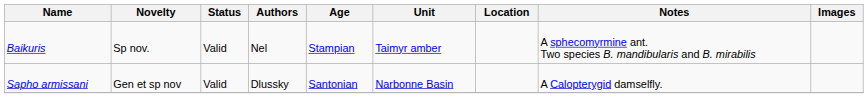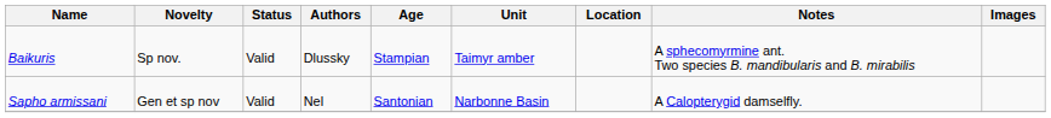Baikuris | Authors: Nel -> Dlussky
Sapho armissani | Authors: Dlussky -> Nel
